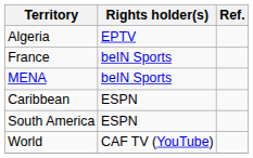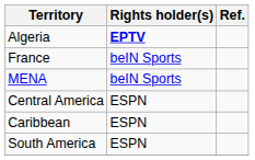Algeria | Rights holder(s): normal -> bold
+ row: Central America | ESPN
- row: World | CAF TV (YouTube)
